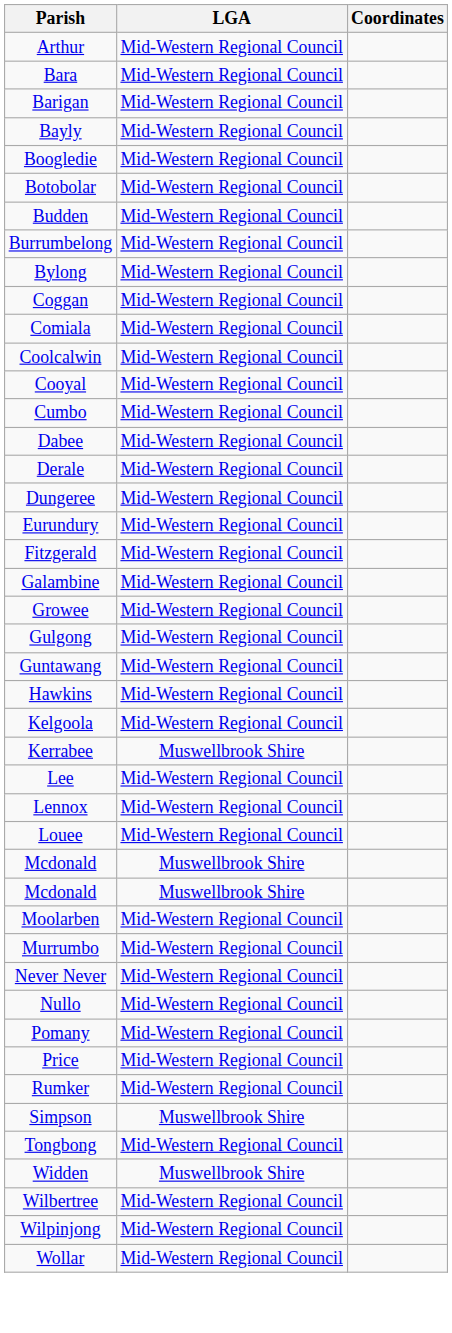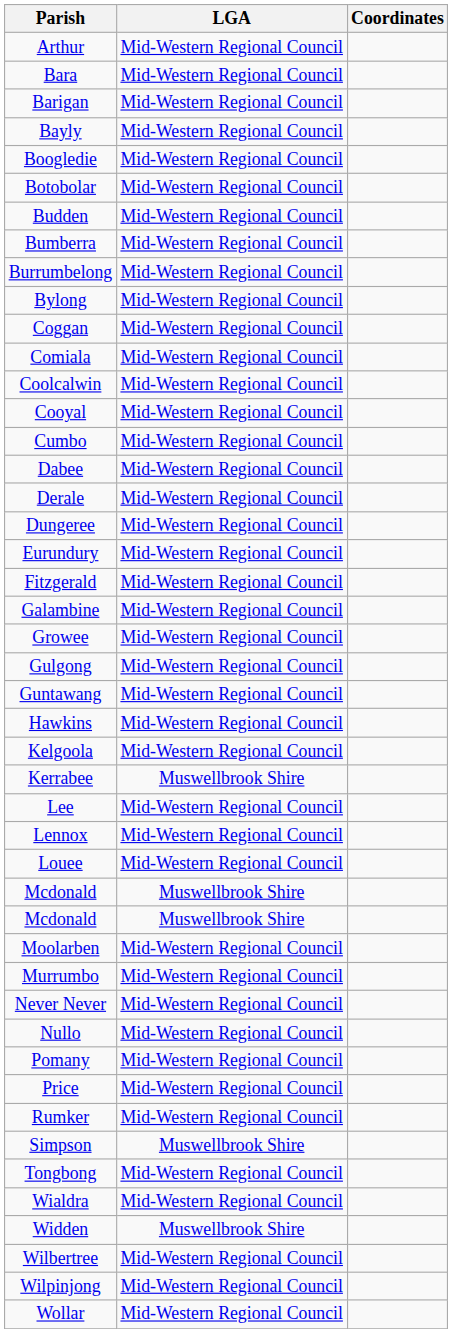+ row: Bumberra | Mid-Western Regional Council
+ row: Wialdra | Mid-Western Regional Council
